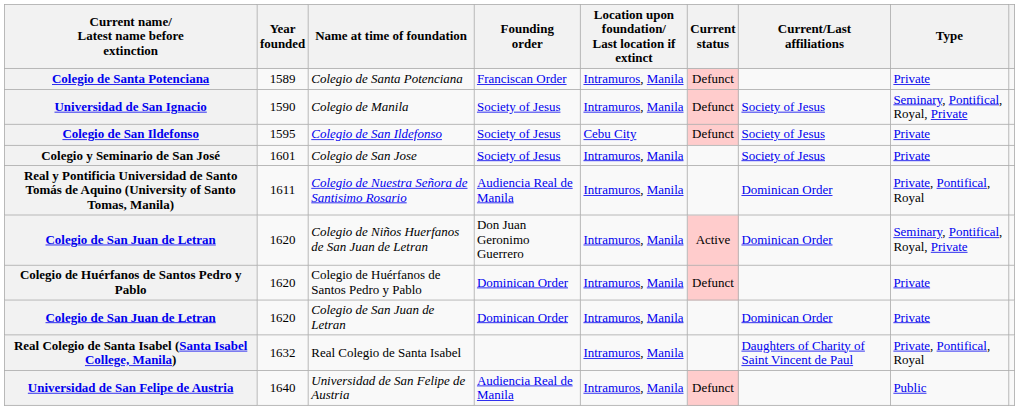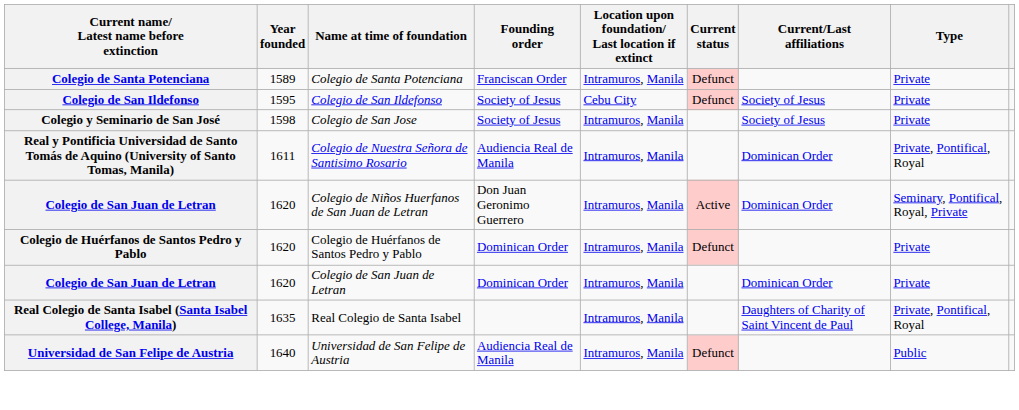- row: Universidad de San Ignacio | 1590 | Colegio de Manila | Society of Jesus | Intramuros, Manila | Defunct | Society of Jesus | Seminary, Pontifical, Royal, Private
Colegio de San Jose | Year founded: 1601 -> 1598
Real Colegio de Santa Isabel | Year founded: 1632 -> 1635
